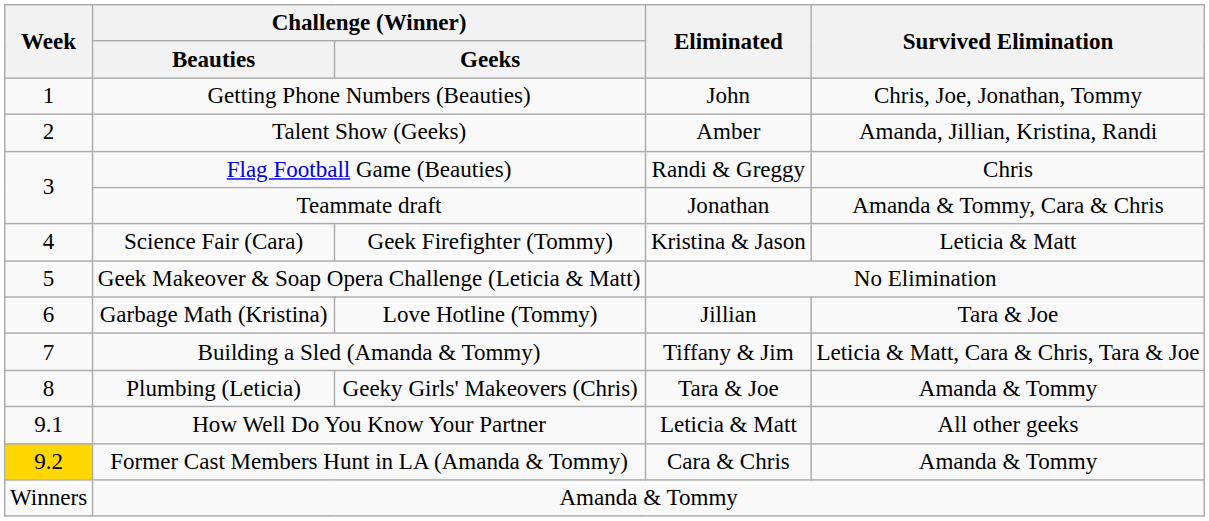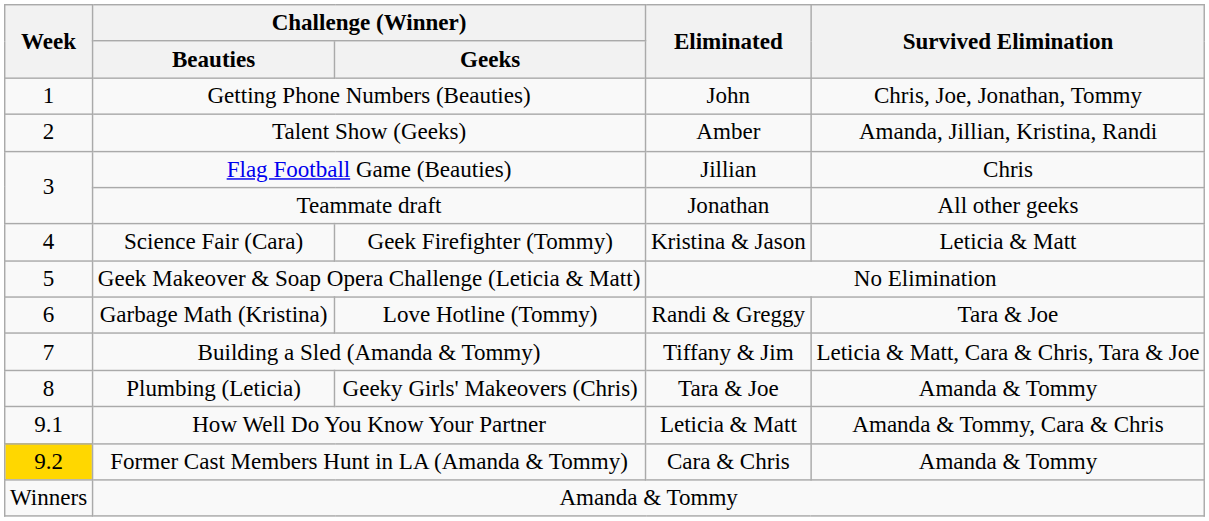Flag Football Game (Beauties) | Eliminated: Randi & Greggy -> Jillian
Teammate draft | Survived Elimination: Amanda & Tommy, Cara & Chris -> All other geeks
Garbage Math (Kristina) | Eliminated: Jillian -> Randi & Greggy
How Well Do You Know Your Partner | Survived Elimination: All other geeks -> Amanda & Tommy, Cara & Chris
